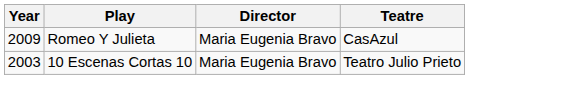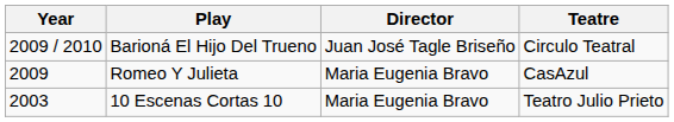+ row: 2009 / 2010 | Barioná El Hijo Del Trueno | Juan José Tagle Briseño | Circulo Teatral
